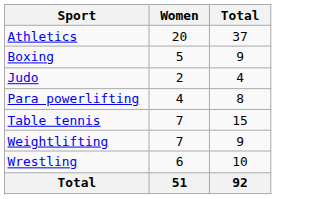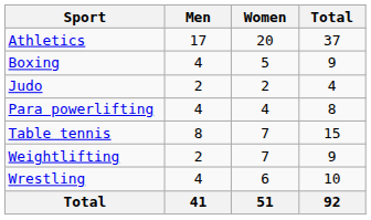+ column: Men | 17 | 4 | 2 | 4 | 8 | 2 | 4 | 41
